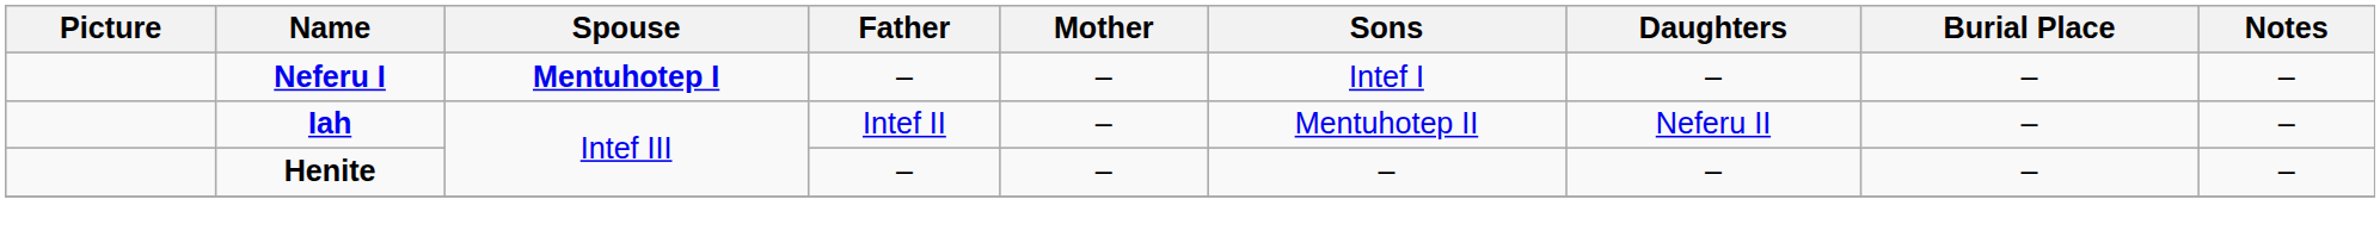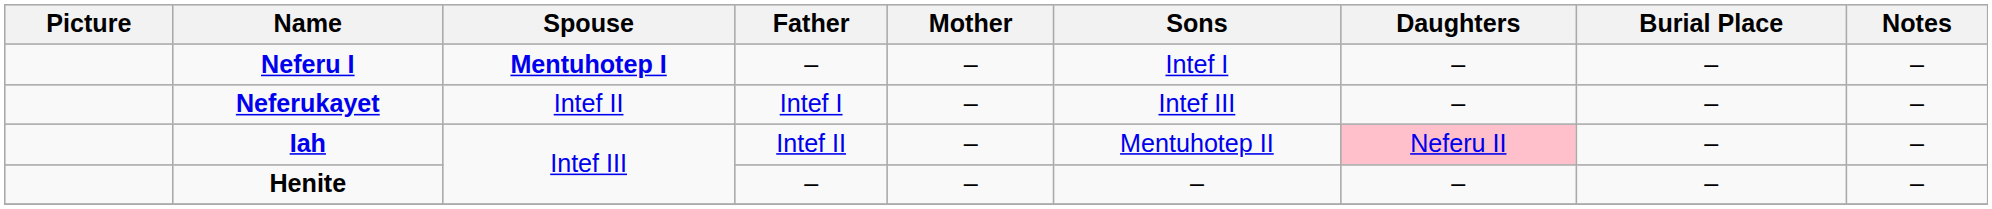+ row: Neferukayet | Intef II | Intef I | – | Intef III | – | – | –
Iah | Daughters: no background -> pink background
